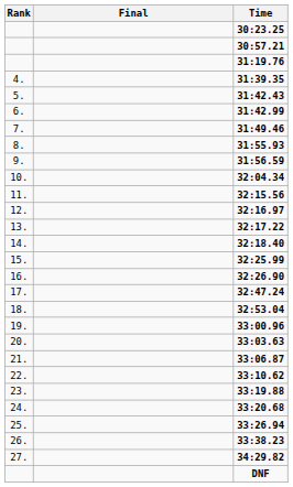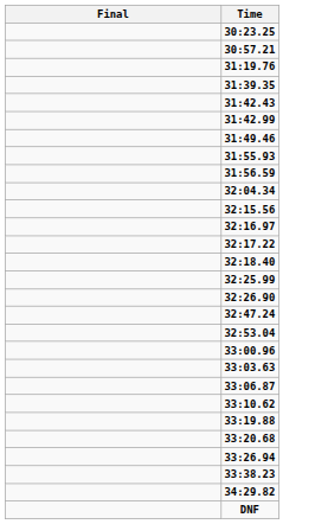- column: Rank | 4. | 5. | 6. | 7. | 8. | 9. | 10. | 11. | 12. | 13. | 14. | 15. | 16. | 17. | 18. | 19. | 20. | 21. | 22. | 23. | 24. | 25. | 26. | 27.
